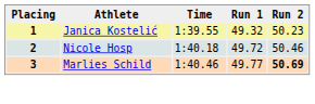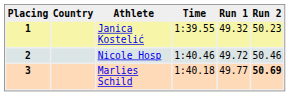+ column: Country
2 | Time: 1:40.18 -> 1:40.46
3 | Time: 1:40.46 -> 1:40.18
